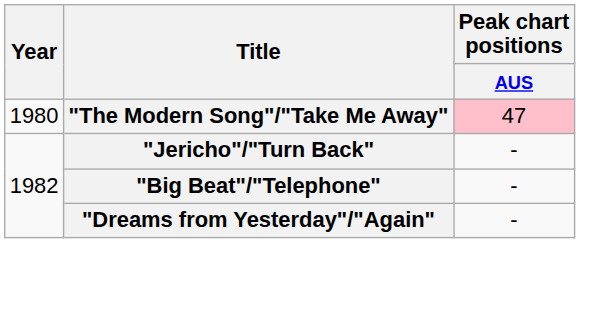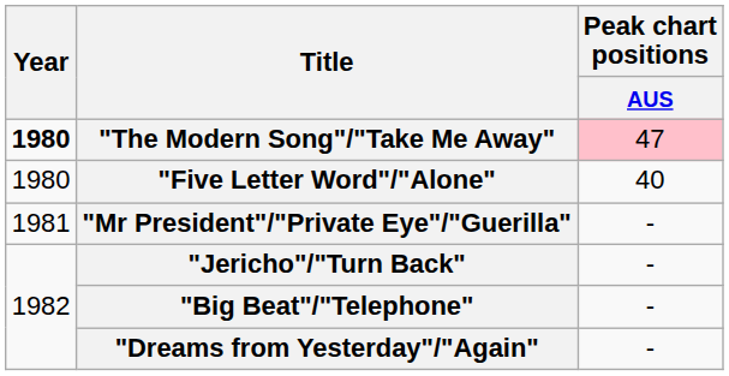"The Modern Song"/"Take Me Away" | Year: normal -> bold
+ row: 1980 | "Five Letter Word"/"Alone" | 40
+ row: 1981 | "Mr President"/"Private Eye"/"Guerilla" | -
